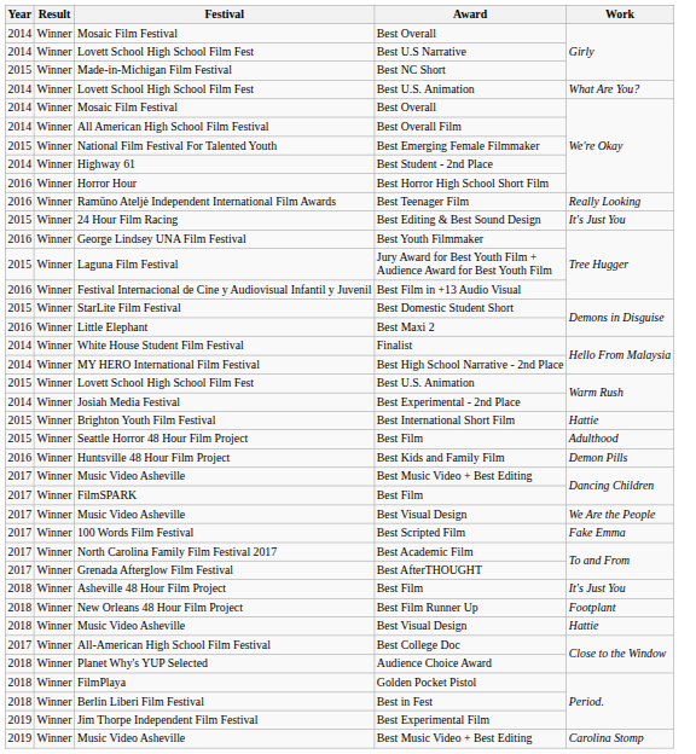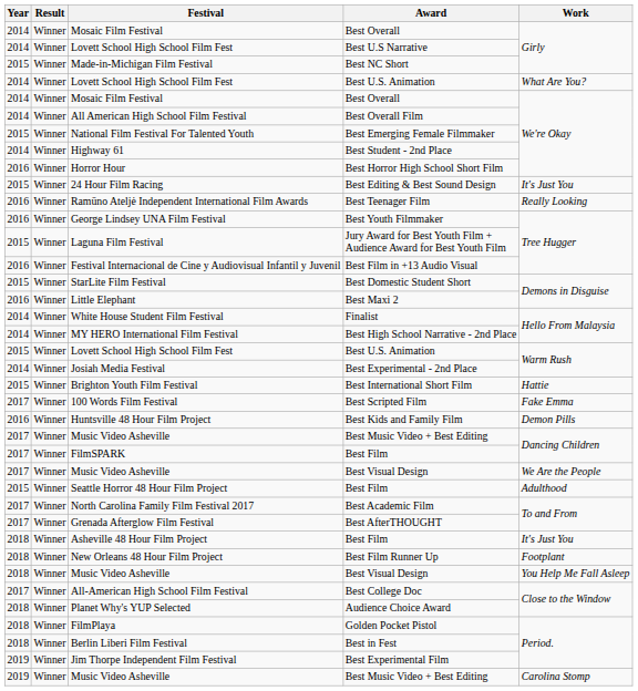rows swapped: Ramūno Ateljė Independent International Film Awards <-> 24 Hour Film Racing
rows swapped: Seattle Horror 48 Hour Film Project <-> 100 Words Film Festival
2018 / Music Video Asheville | Work: Hattie -> You Help Me Fall Asleep
